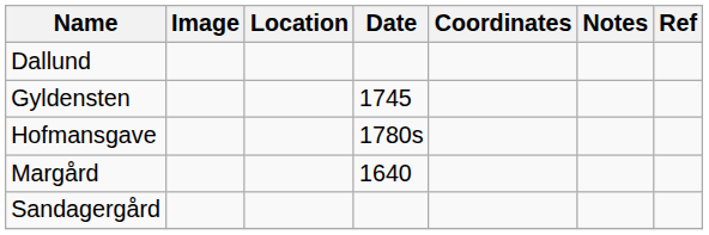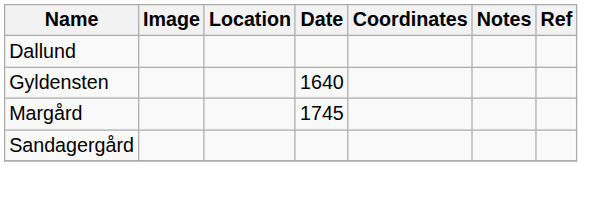Gyldensten | Date: 1745 -> 1640
- row: Hofmansgave | 1780s
Margård | Date: 1640 -> 1745
